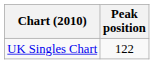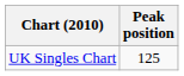UK Singles Chart | Peak position: 122 -> 125
